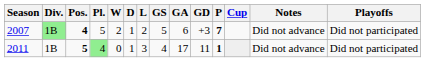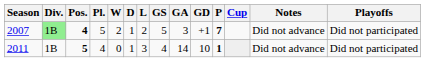2007 | GA: 6 -> 3
2007 | GD: +3 -> +1
2011 | Pl.: lightgreen background -> no background
2011 | GA: 17 -> 14
2011 | GD: 11 -> 10
